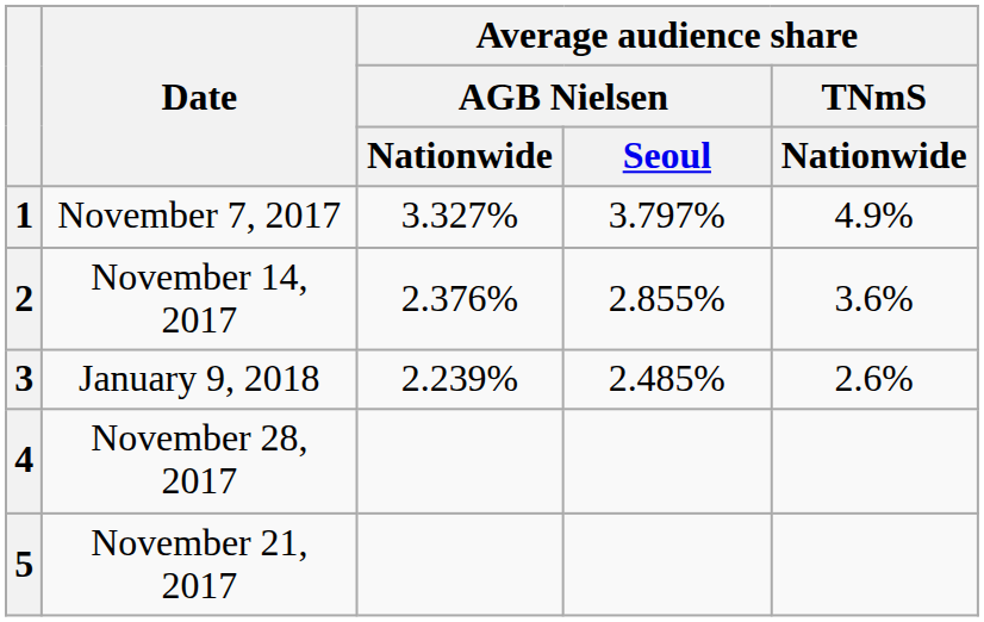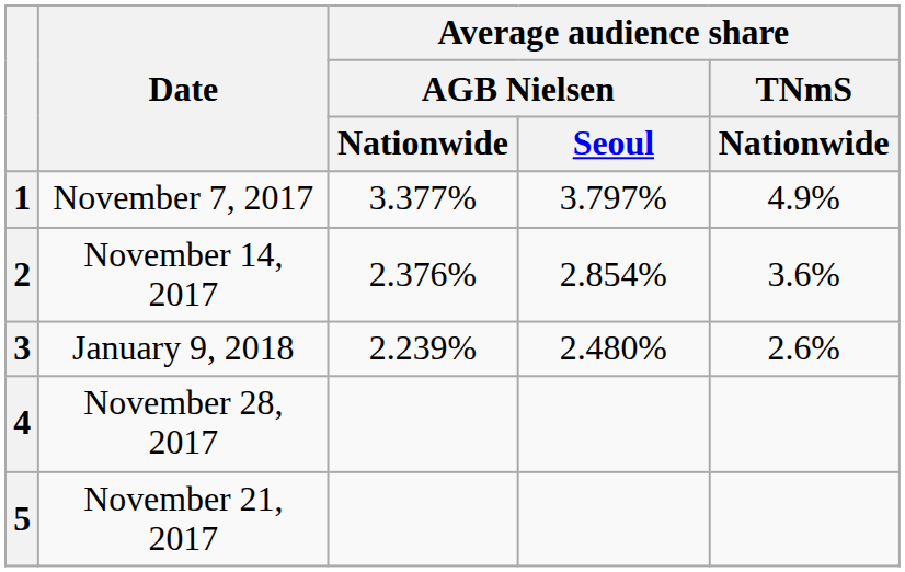1 | Average audience share / AGB Nielsen / Nationwide: 3.327% -> 3.377%
2 | Average audience share / AGB Nielsen / Seoul: 2.855% -> 2.854%
3 | Average audience share / AGB Nielsen / Seoul: 2.485% -> 2.480%
